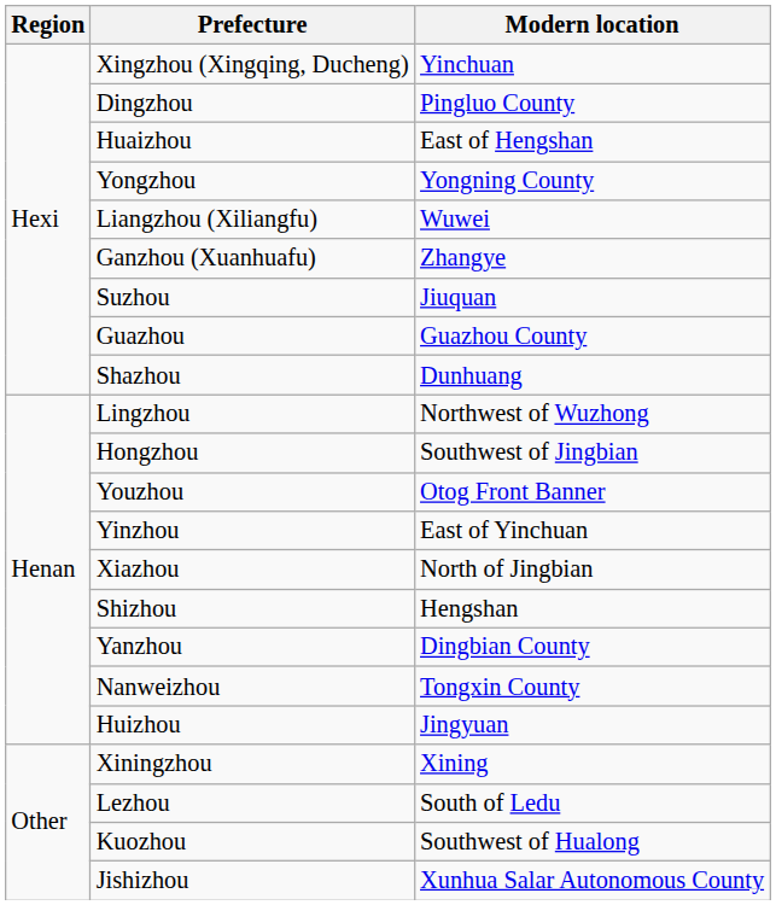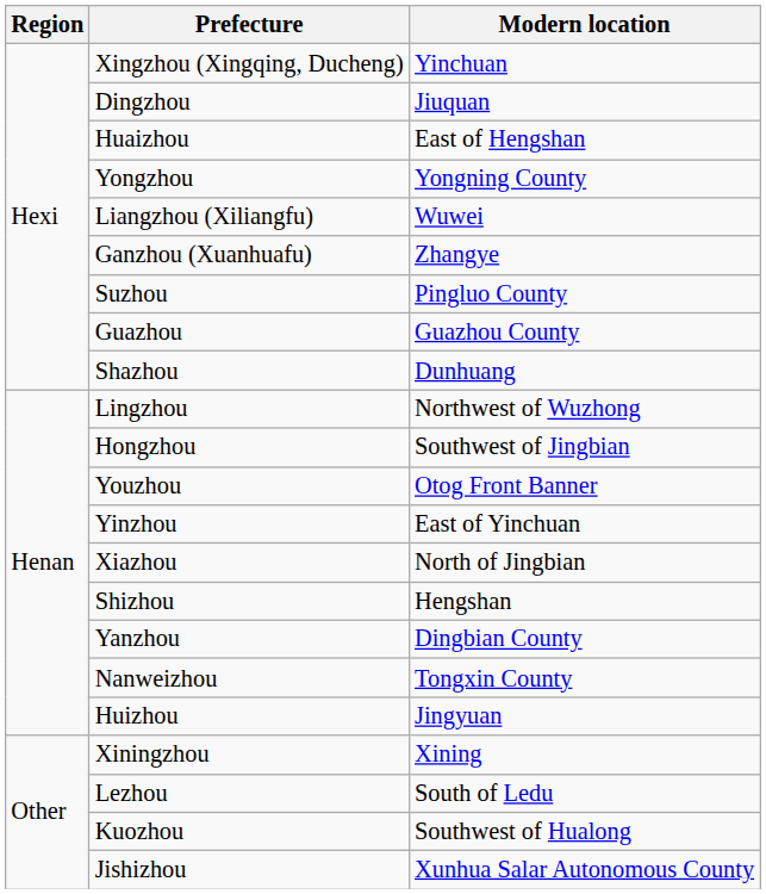Dingzhou | Modern location: Pingluo County -> Jiuquan
Suzhou | Modern location: Jiuquan -> Pingluo County
